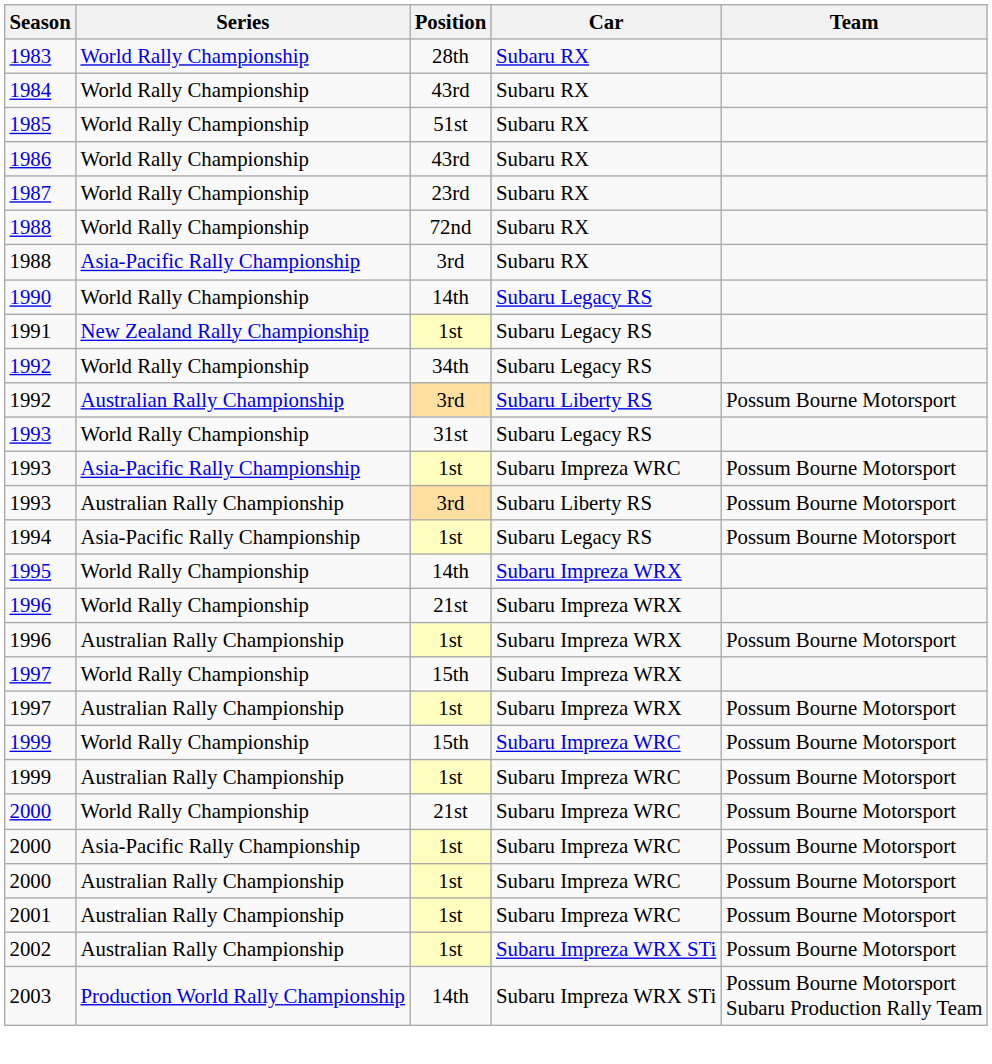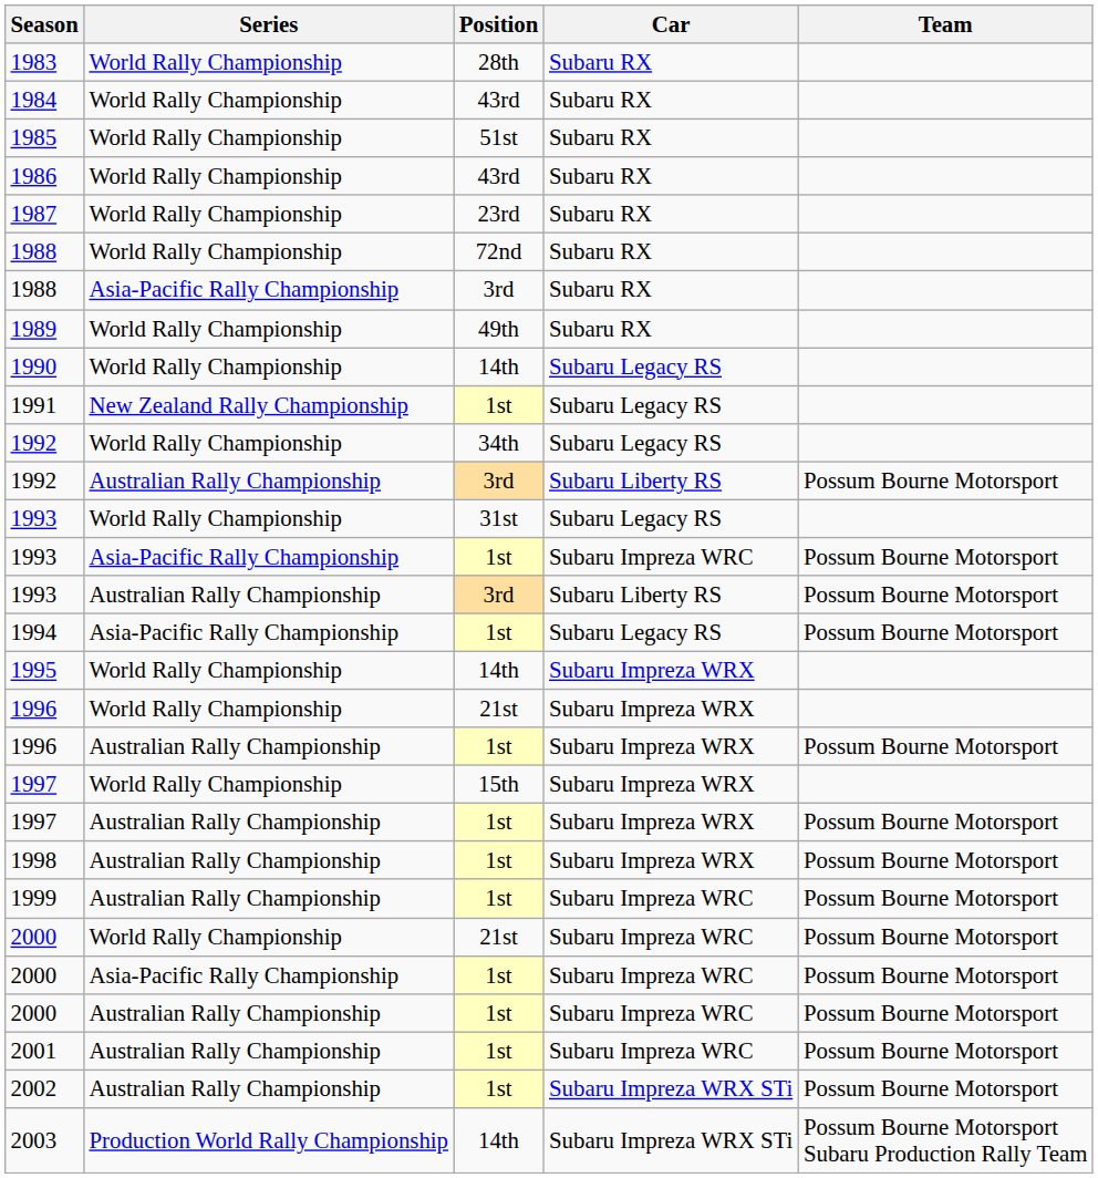+ row: 1989 | World Rally Championship | 49th | Subaru RX
+ row: 1998 | Australian Rally Championship | 1st | Subaru Impreza WRX | Possum Bourne Motorsport
- row: 1999 | World Rally Championship | 15th | Subaru Impreza WRC | Possum Bourne Motorsport
